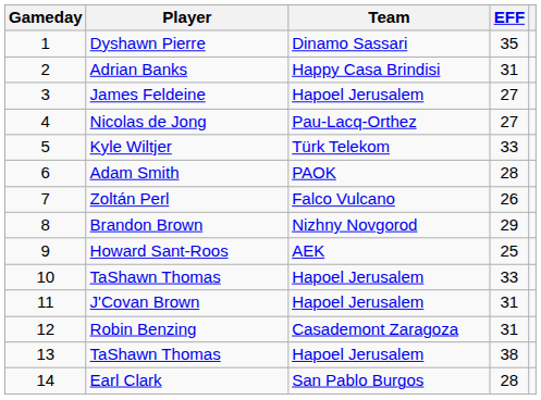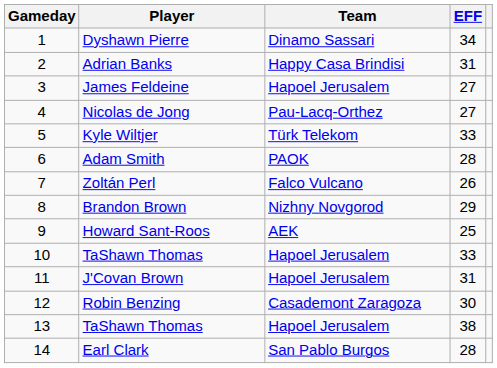Dyshawn Pierre | EFF: 35 -> 34
Robin Benzing | EFF: 31 -> 30
